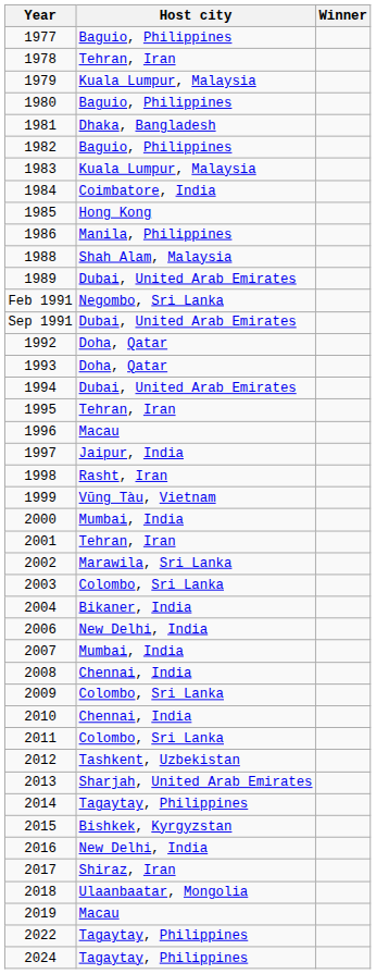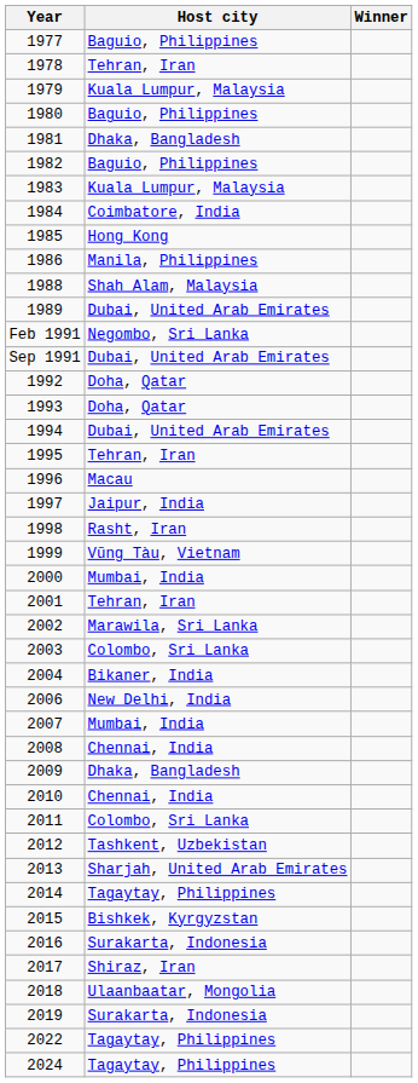2009 | Host city: Colombo, Sri Lanka -> Dhaka, Bangladesh
2016 | Host city: New Delhi, India -> Surakarta, Indonesia
2019 | Host city: Macau -> Surakarta, Indonesia
